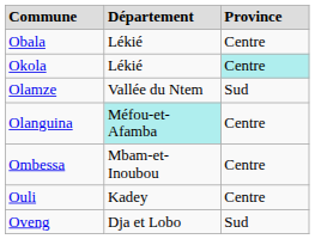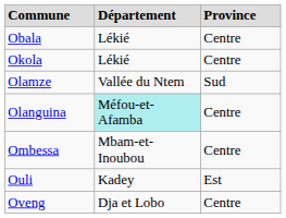Okola | Province: paleturquoise background -> no background
Ouli | Province: Centre -> Est
Oveng | Province: Sud -> Centre
